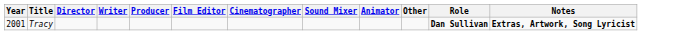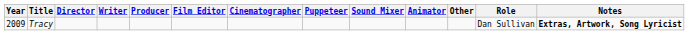+ column: Puppeteer
Tracy | Year: 2001 -> 2009
Tracy | Role: bold -> normal
